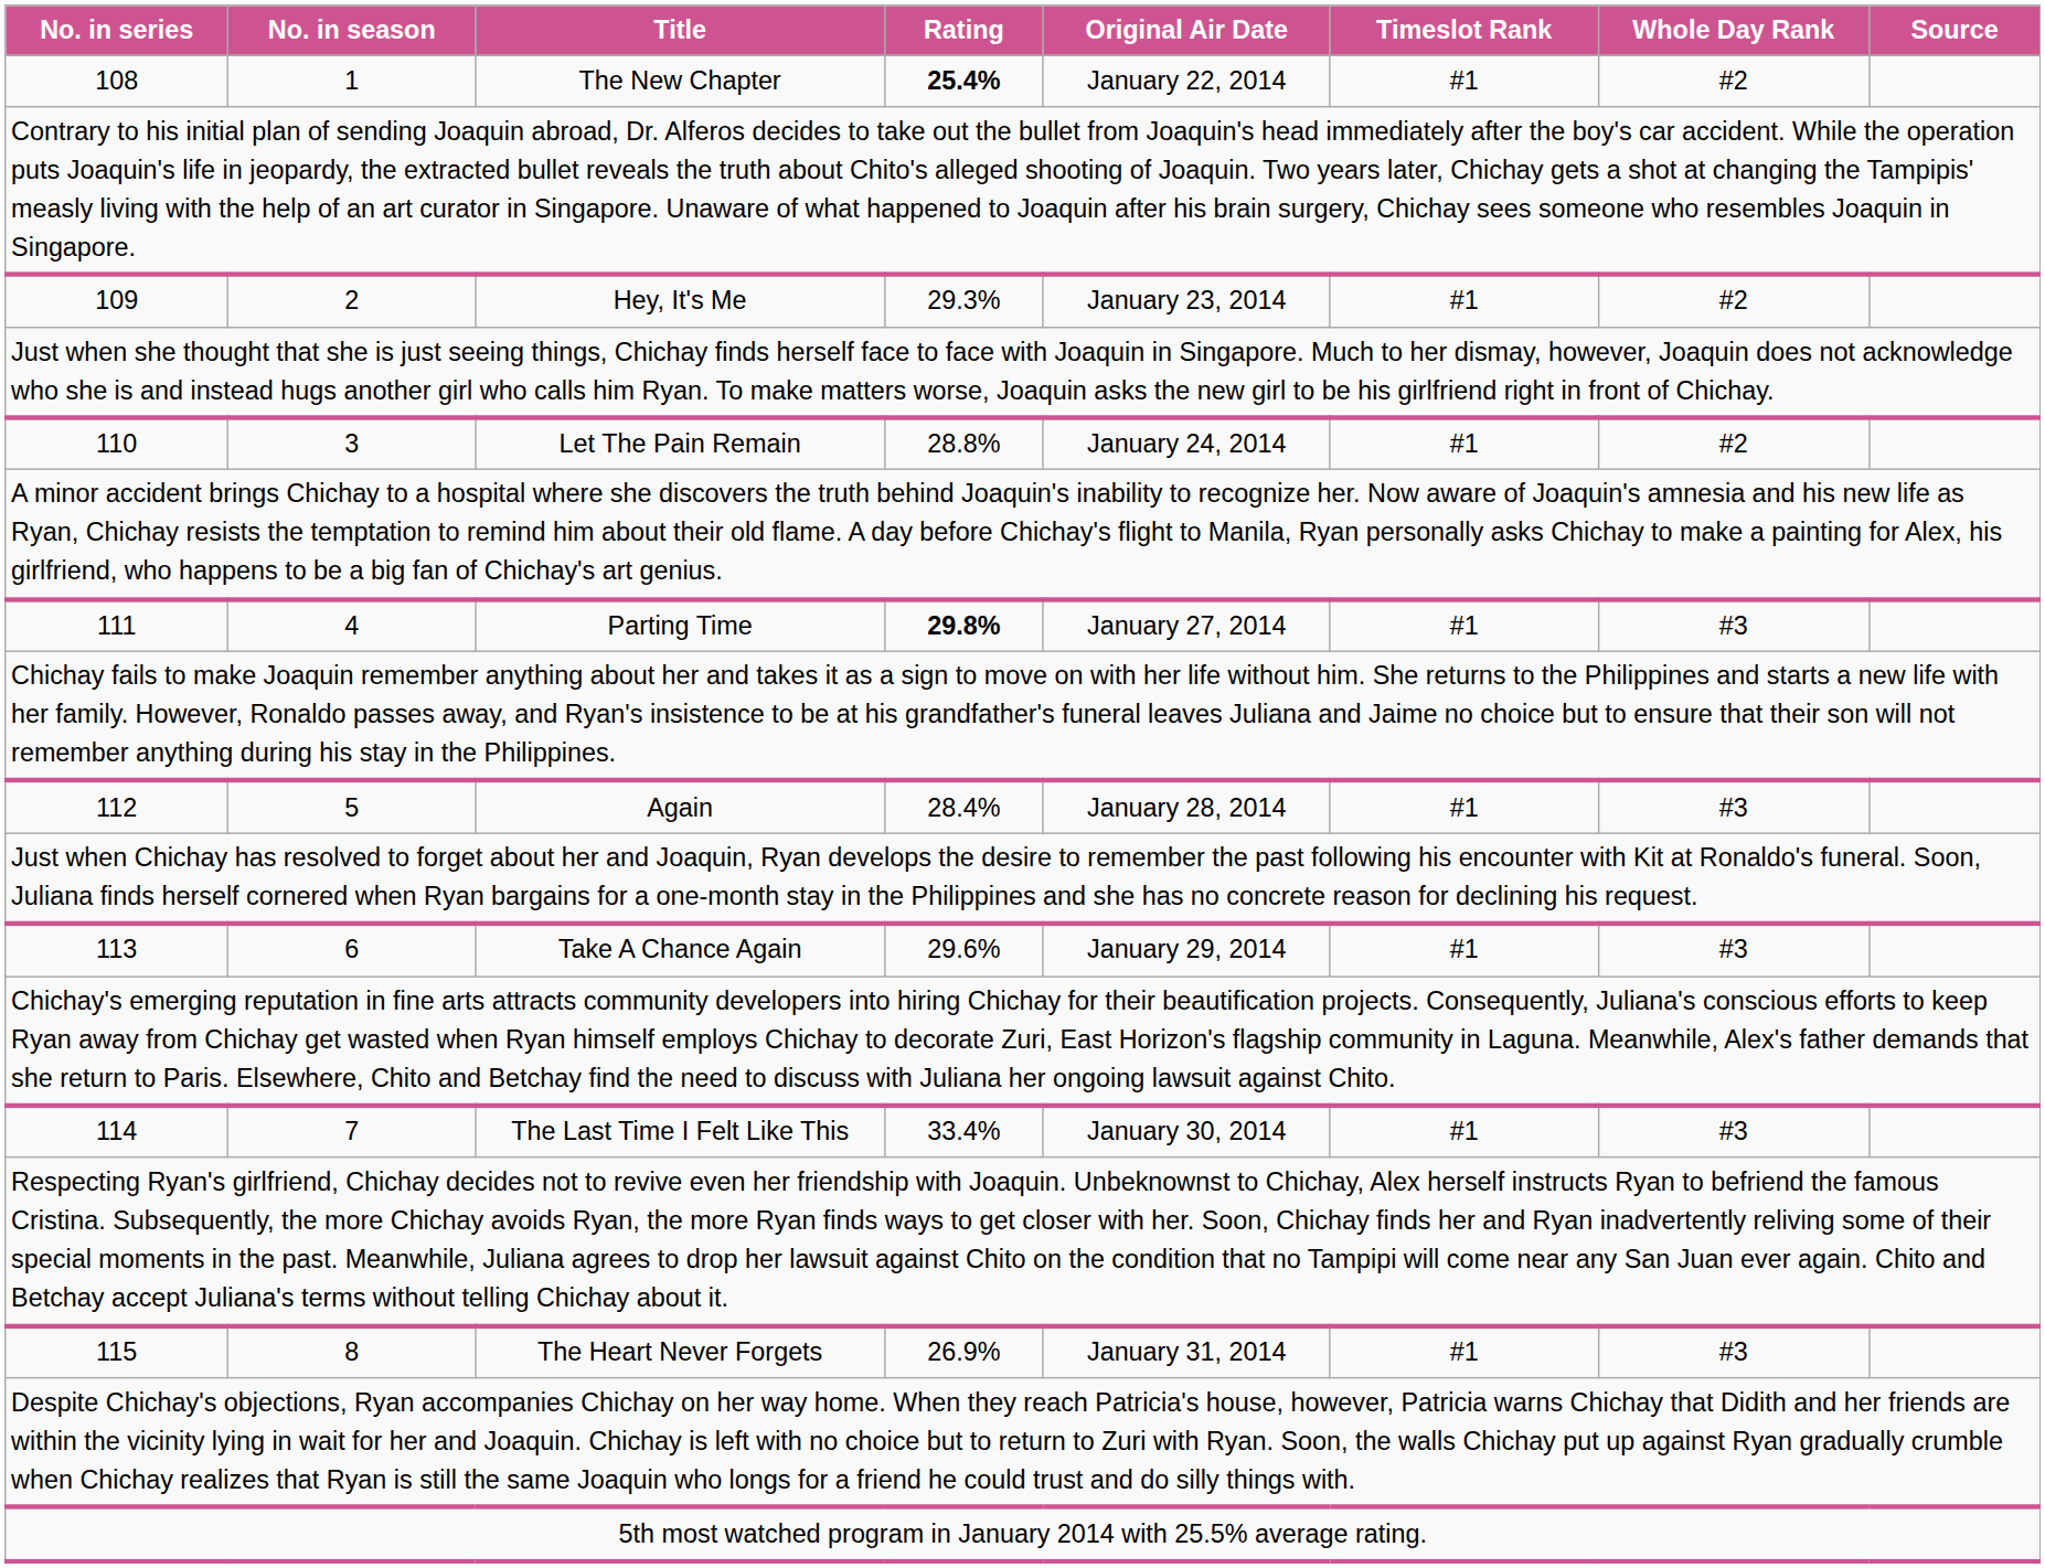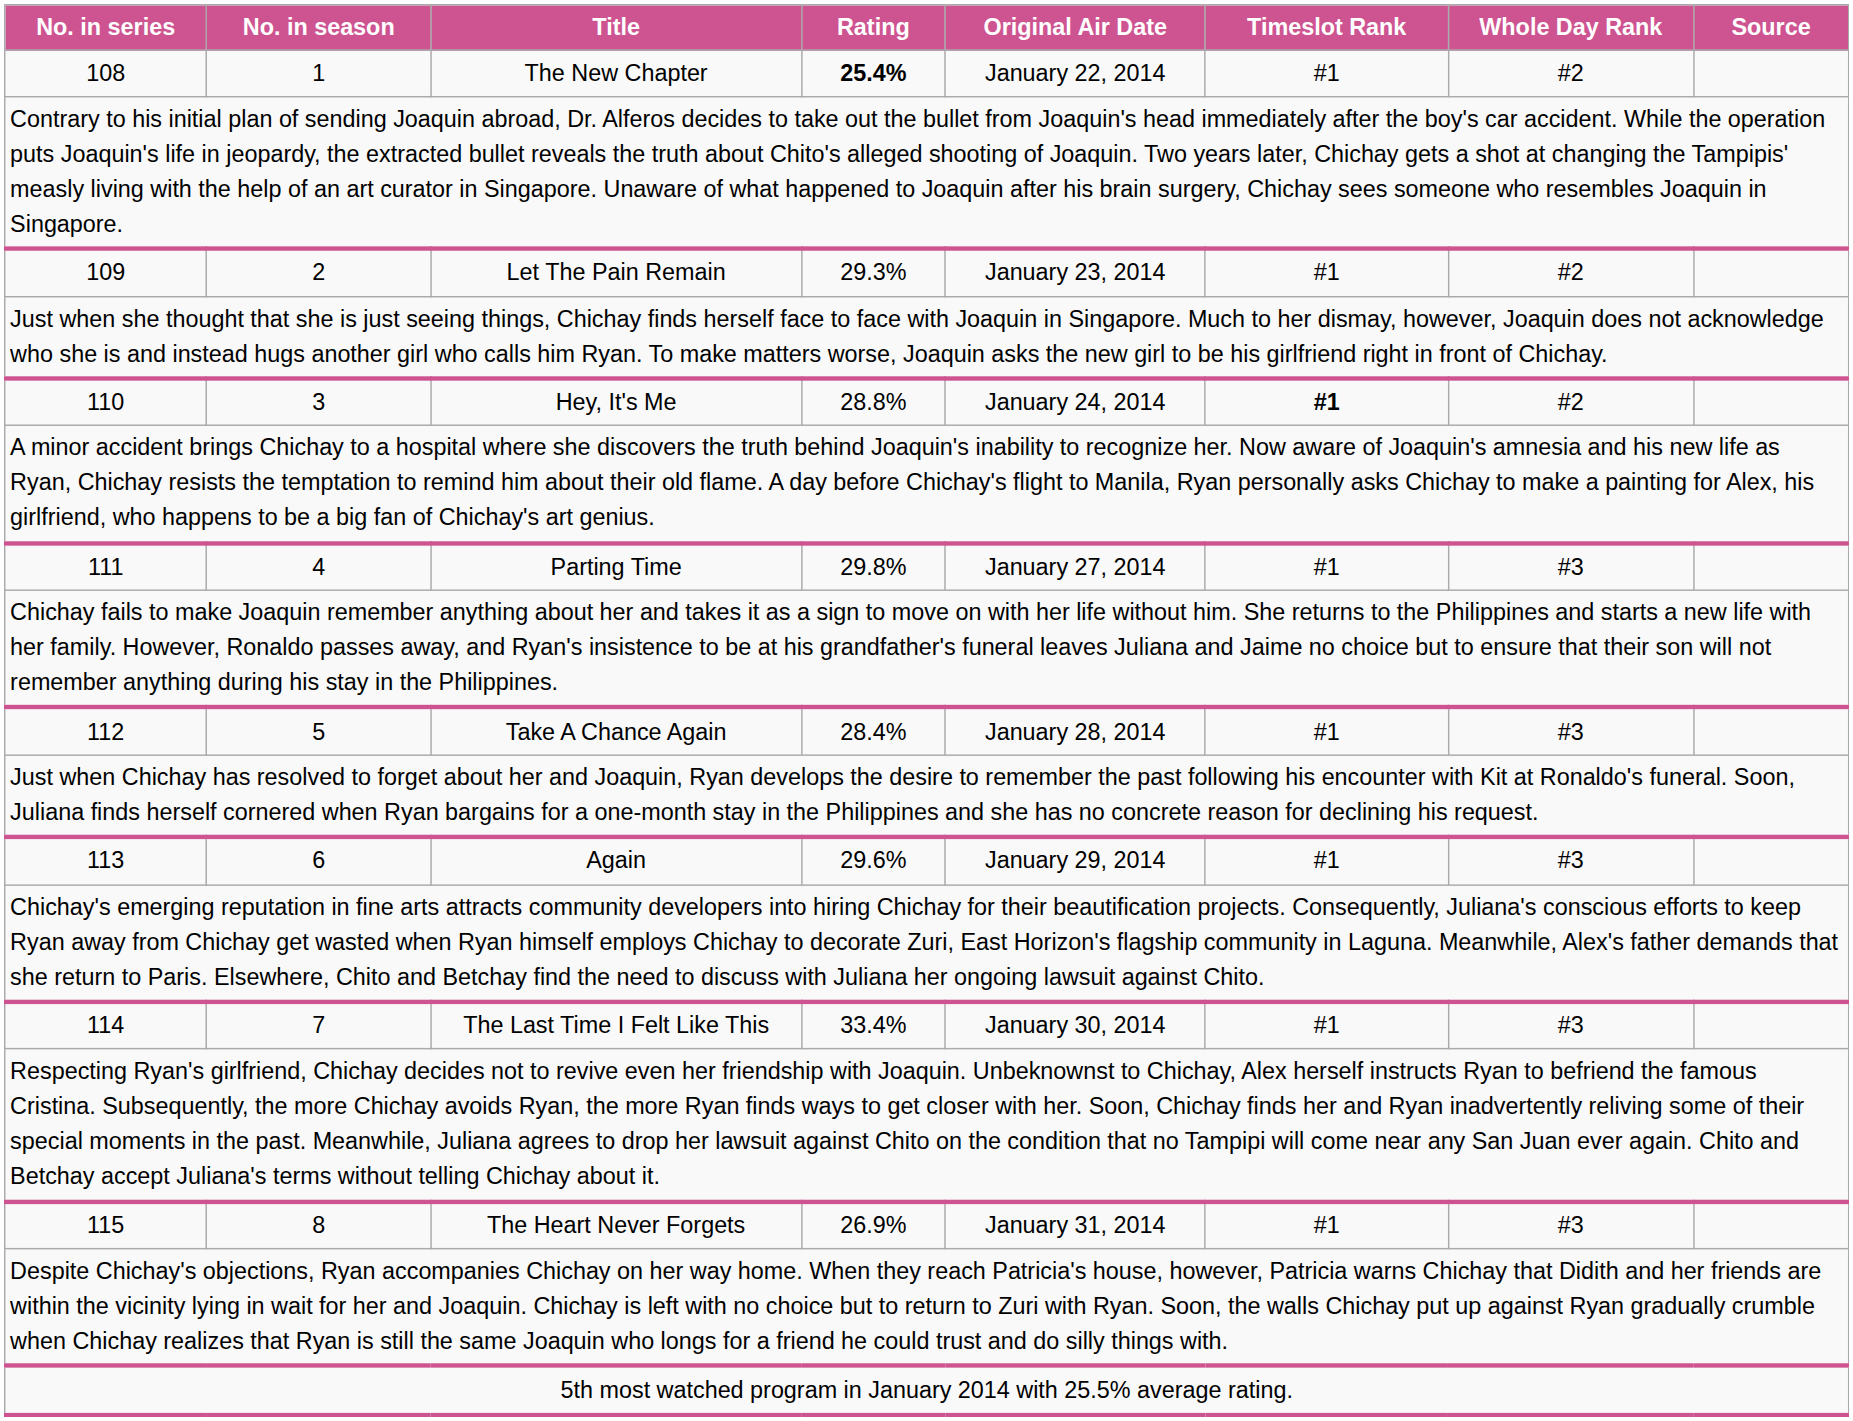109 | Title: Hey, It's Me -> Let The Pain Remain
110 | Title: Let The Pain Remain -> Hey, It's Me
110 | Timeslot Rank: normal -> bold
111 | Rating: bold -> normal
112 | Title: Again -> Take A Chance Again
113 | Title: Take A Chance Again -> Again
